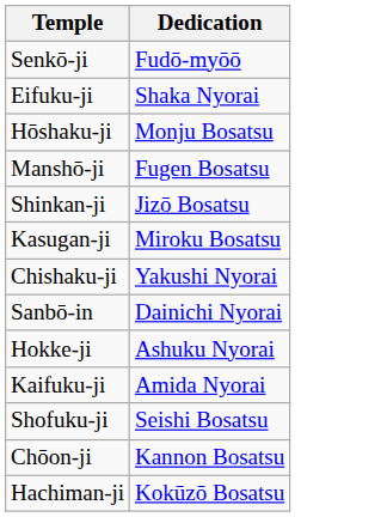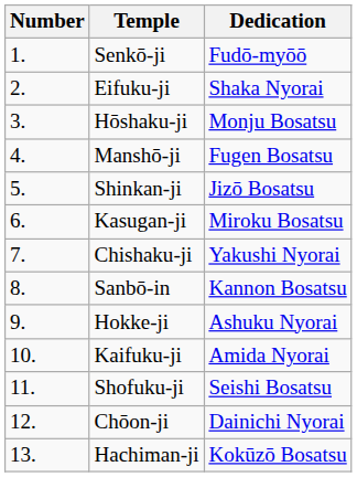+ column: Number | 1. | 2. | 3. | 4. | 5. | 6. | 7. | 8. | 9. | 10. | 11. | 12. | 13.
Sanbō-in | Dedication: Dainichi Nyorai -> Kannon Bosatsu
Chōon-ji | Dedication: Kannon Bosatsu -> Dainichi Nyorai
